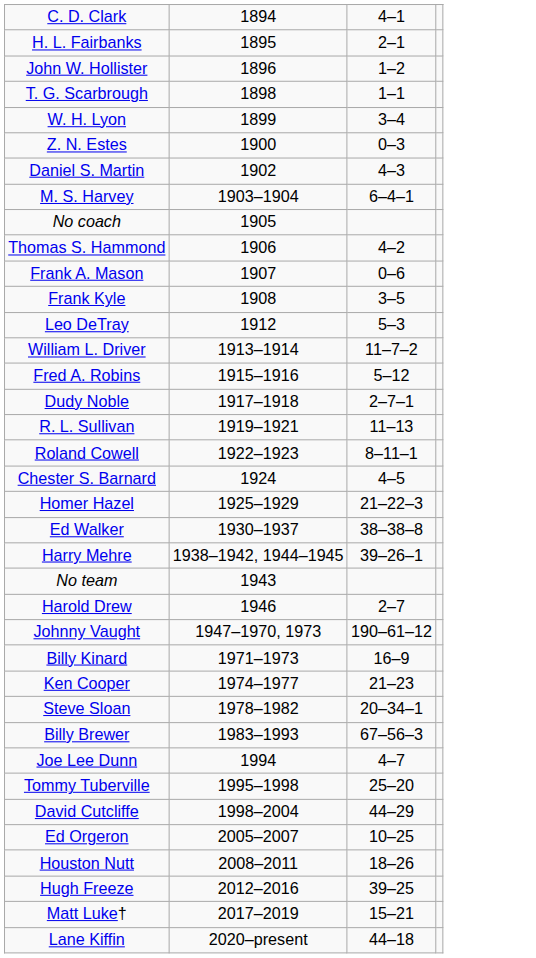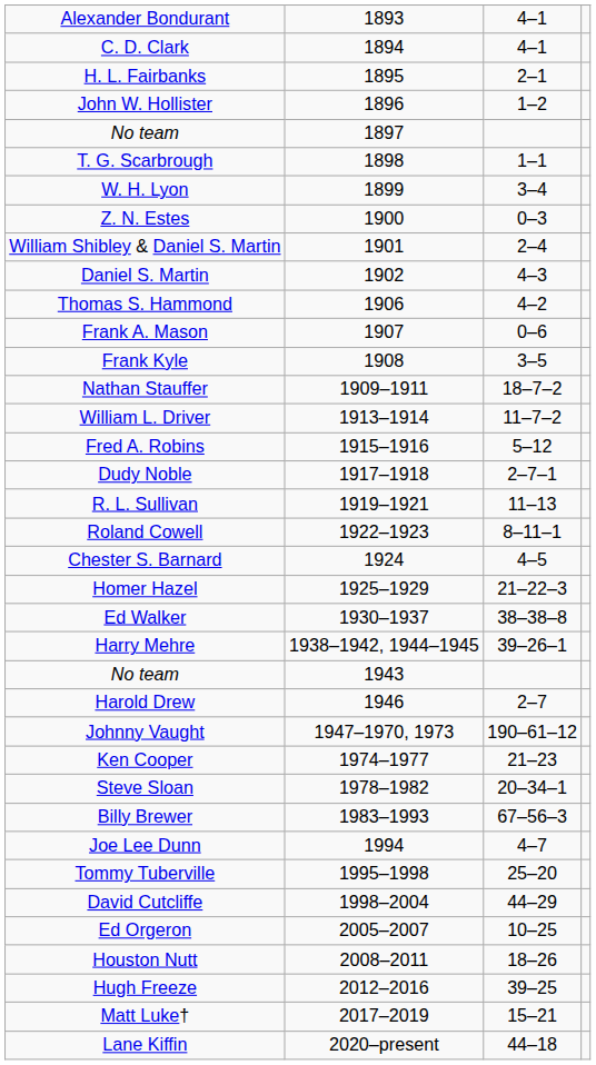+ row: Alexander Bondurant | 1893 | 4–1
+ row: No team | 1897
+ row: William Shibley & Daniel S. Martin | 1901 | 2–4
- row: M. S. Harvey | 1903–1904 | 6–4–1
- row: No coach | 1905
+ row: Nathan Stauffer | 1909–1911 | 18–7–2
- row: Leo DeTray | 1912 | 5–3
- row: Billy Kinard | 1971–1973 | 16–9
